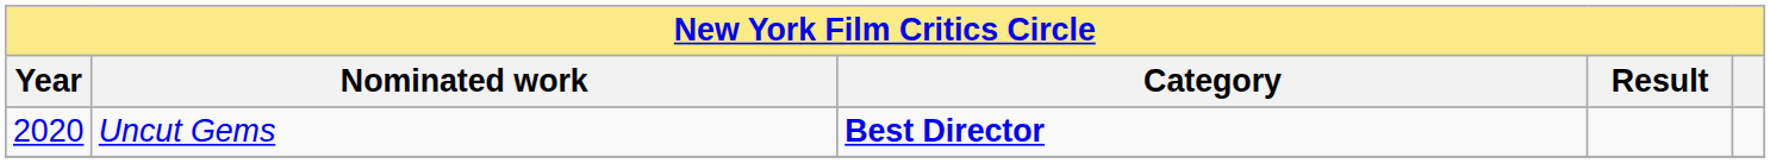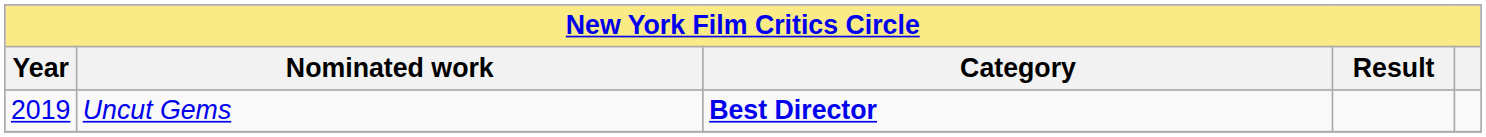Uncut Gems | Year: 2020 -> 2019
